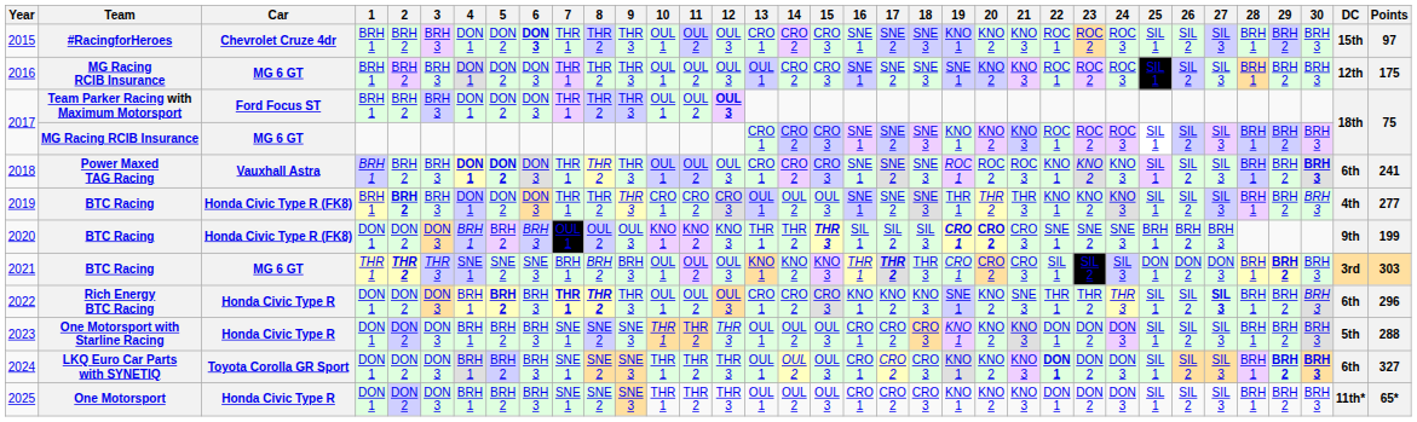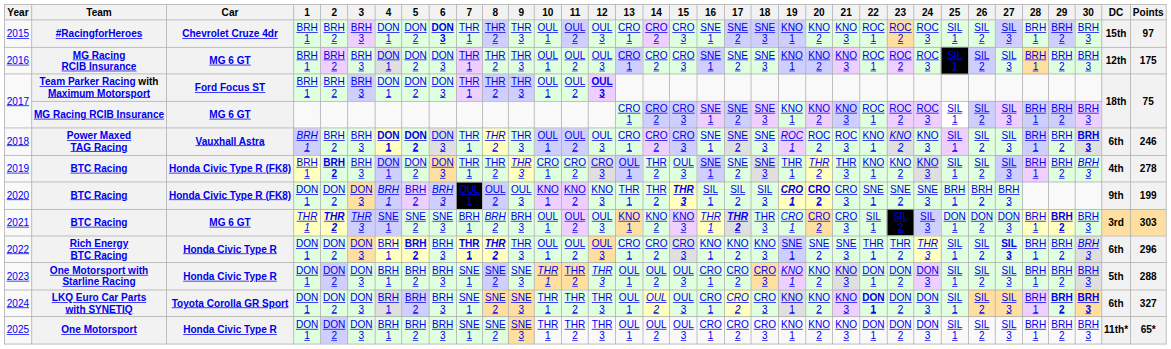2016 | 13: OUL 1 -> CRO 1
2016 | 19: SNE 1 -> KNO 1
2018 | Points: 241 -> 246
2019 | 14: OUL 2 -> THR 2
2019 | Points: 277 -> 278
2022 | 20: KNO 2 -> SNE 2
